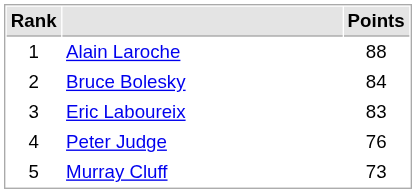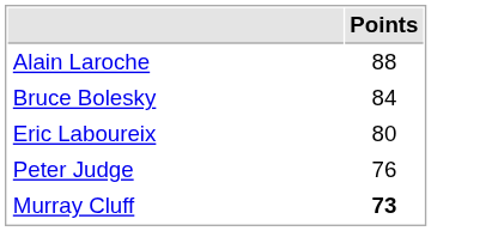- column: Rank | 1 | 2 | 3 | 4 | 5
Eric Laboureix | Points: 83 -> 80
Murray Cluff | Points: normal -> bold
